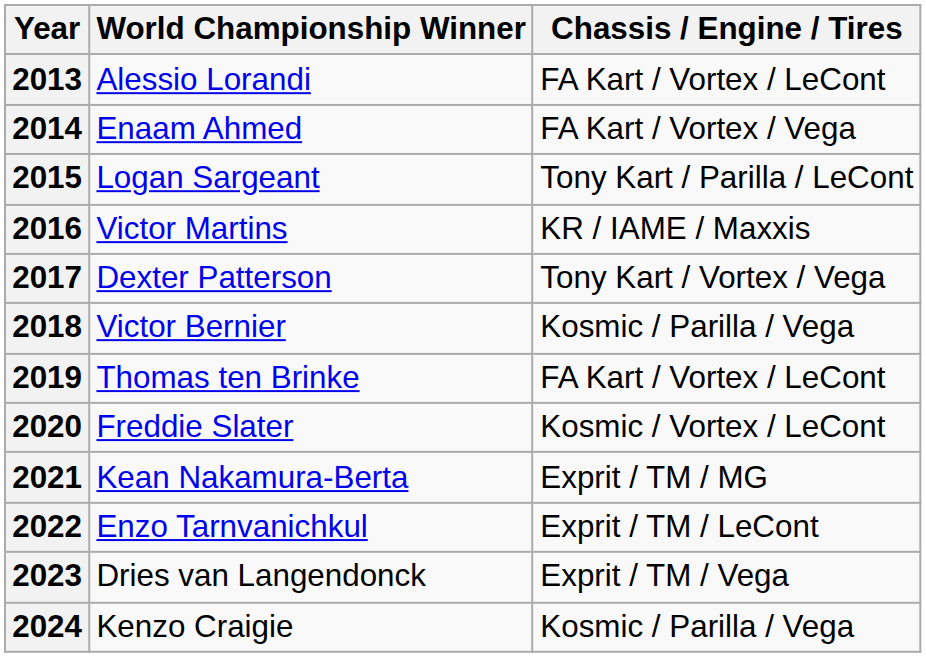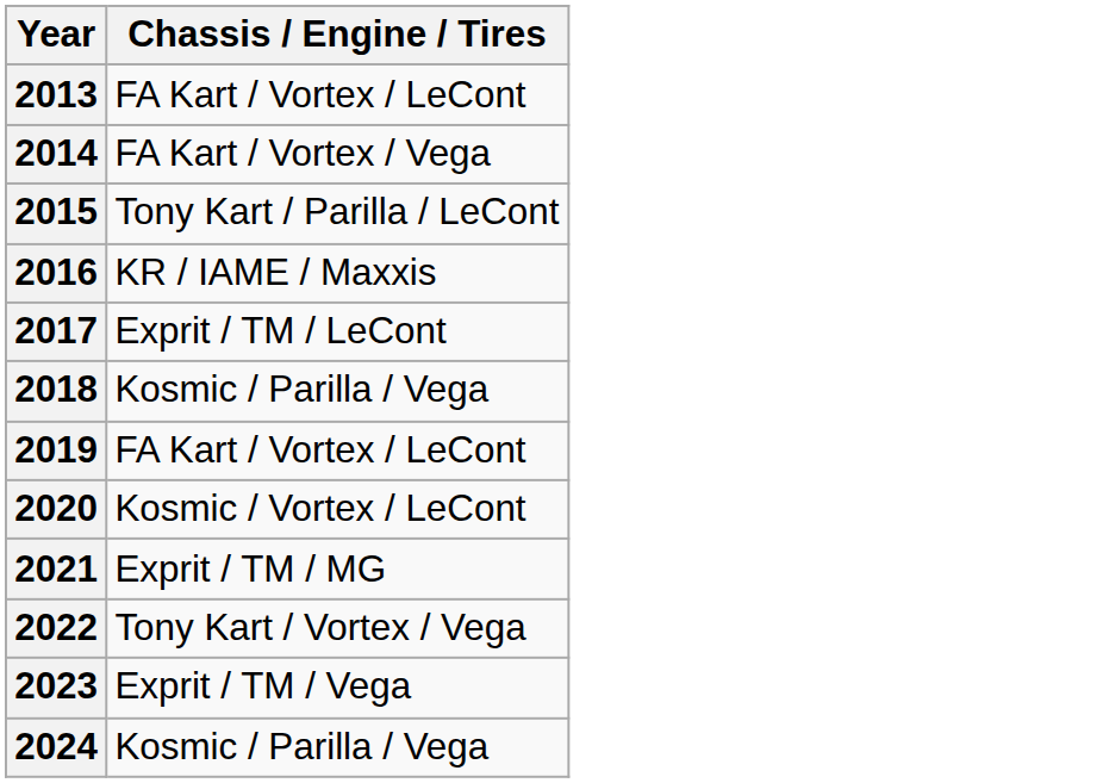- column: World Championship Winner | Alessio Lorandi | Enaam Ahmed | Logan Sargeant | Victor Martins | Dexter Patterson | Victor Bernier | Thomas ten Brinke | Freddie Slater | Kean Nakamura-Berta | Enzo Tarnvanichkul | Dries van Langendonck | Kenzo Craigie
2017 | Chassis / Engine / Tires: Tony Kart / Vortex / Vega -> Exprit / TM / LeCont
2022 | Chassis / Engine / Tires: Exprit / TM / LeCont -> Tony Kart / Vortex / Vega
